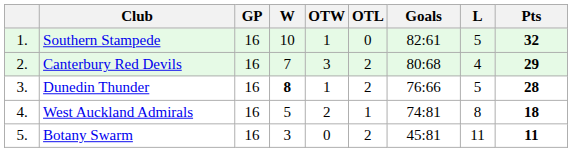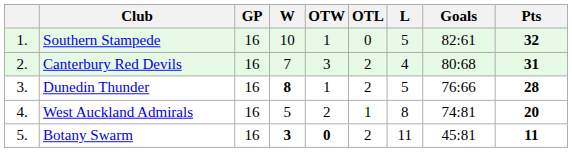columns swapped: L <-> Goals
Canterbury Red Devils | Pts: 29 -> 31
West Auckland Admirals | Pts: 18 -> 20
Botany Swarm | W: normal -> bold
Botany Swarm | OTW: normal -> bold
